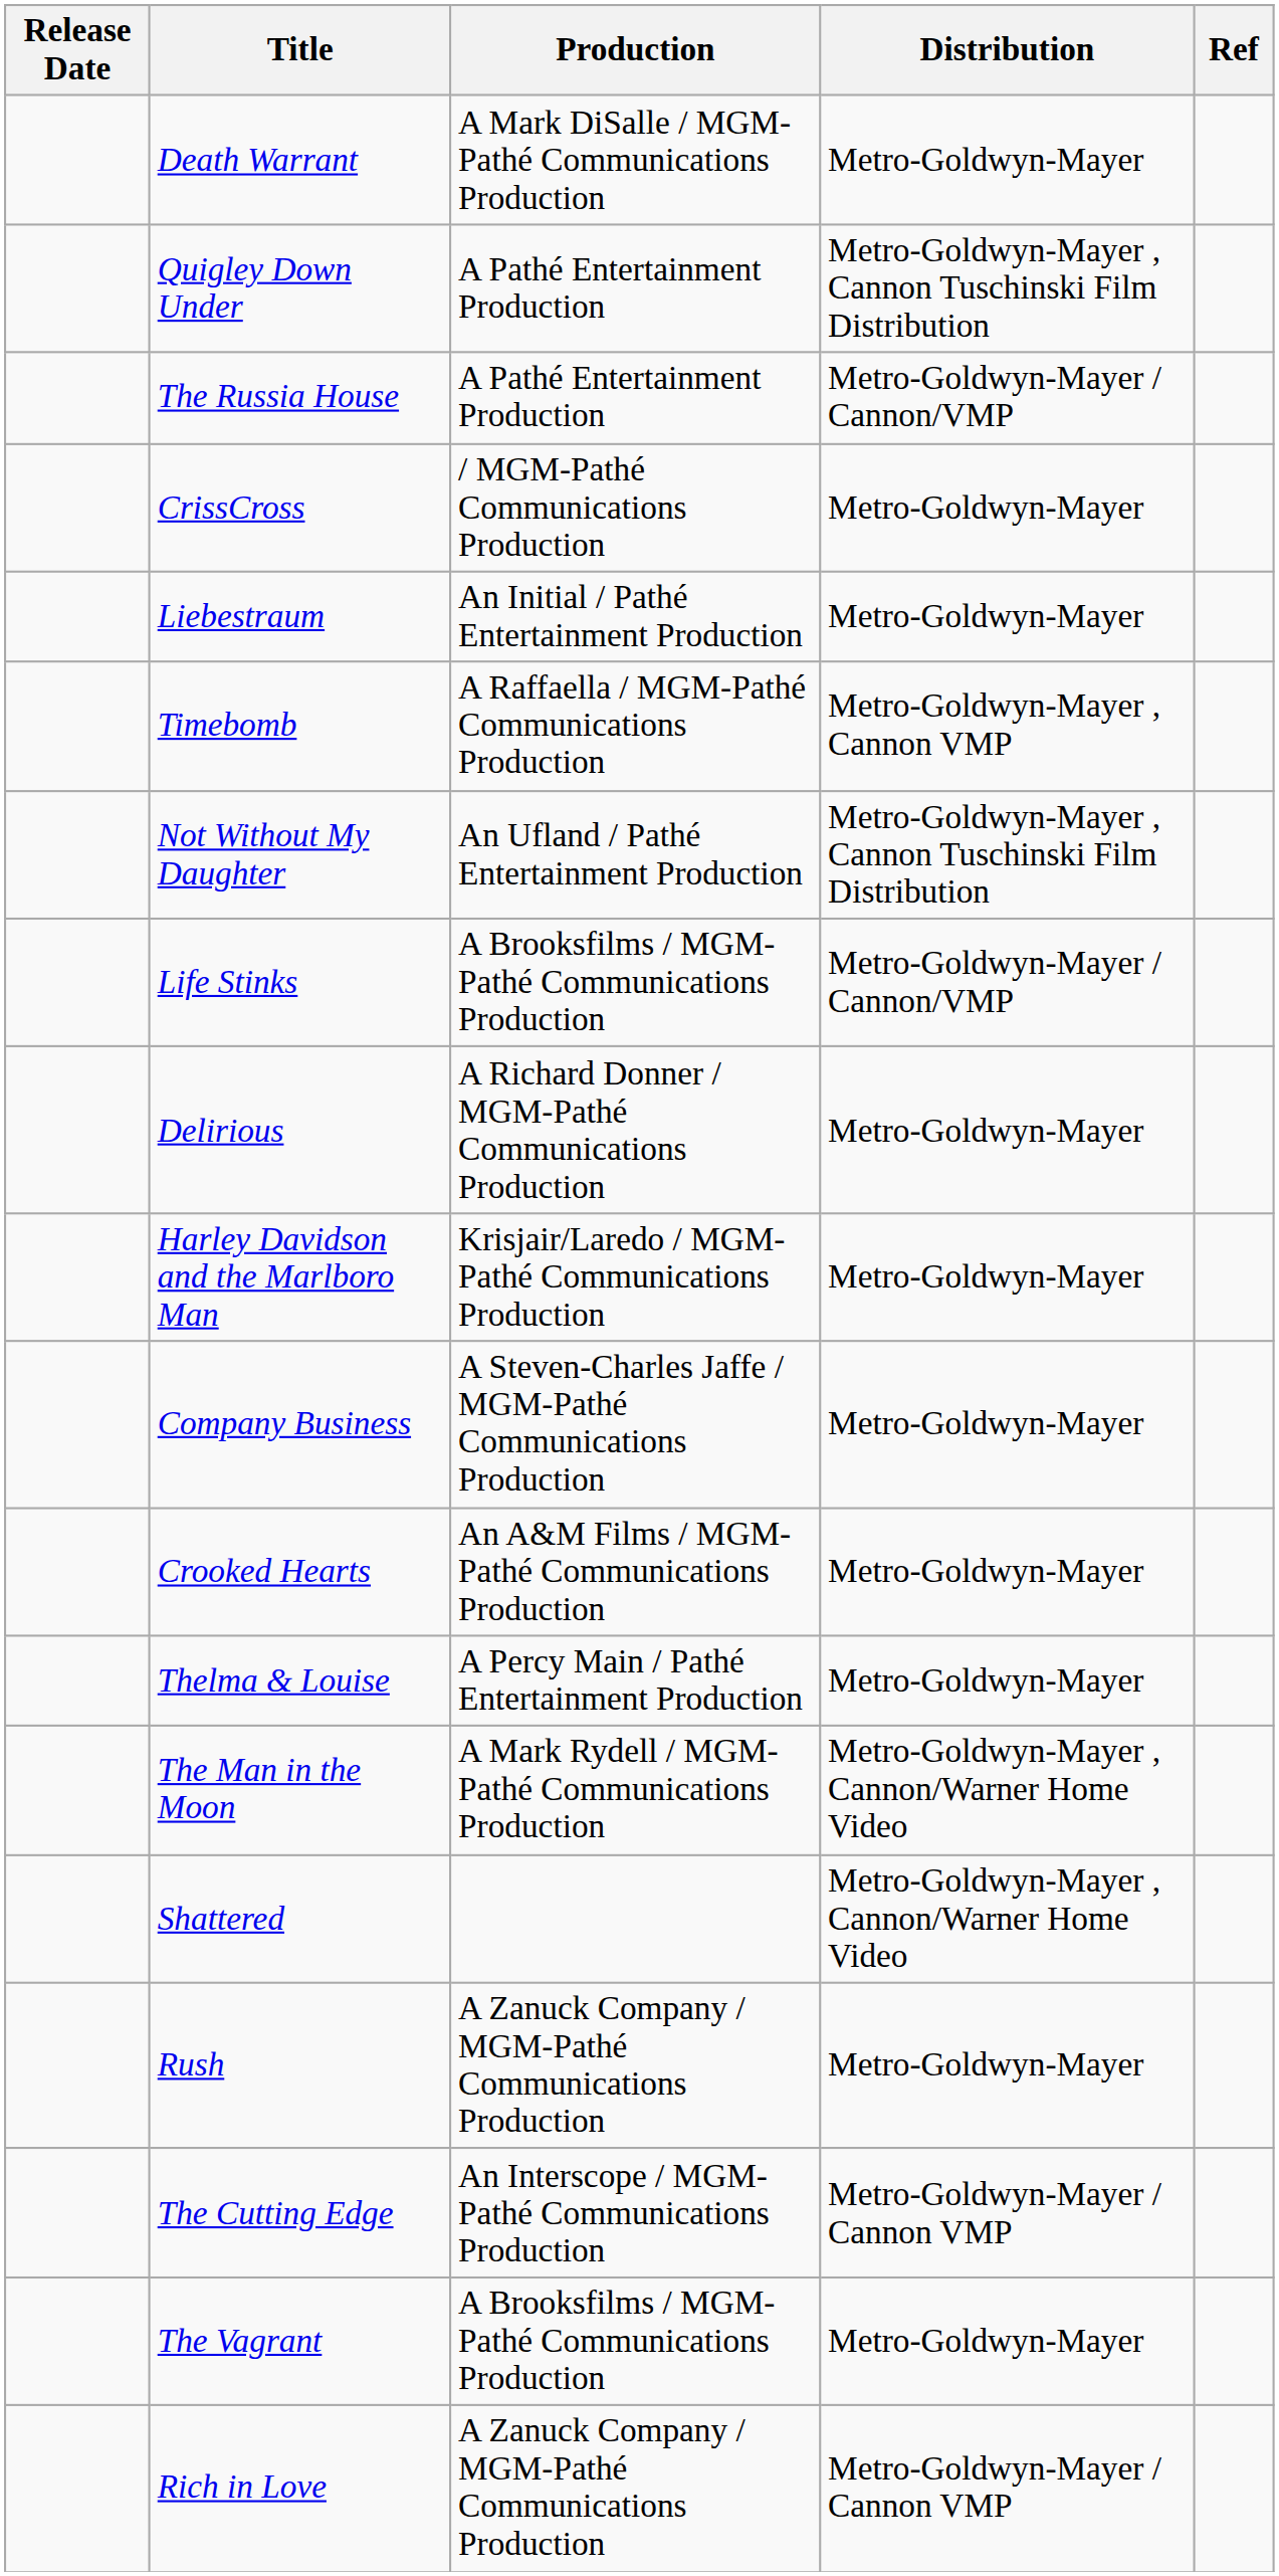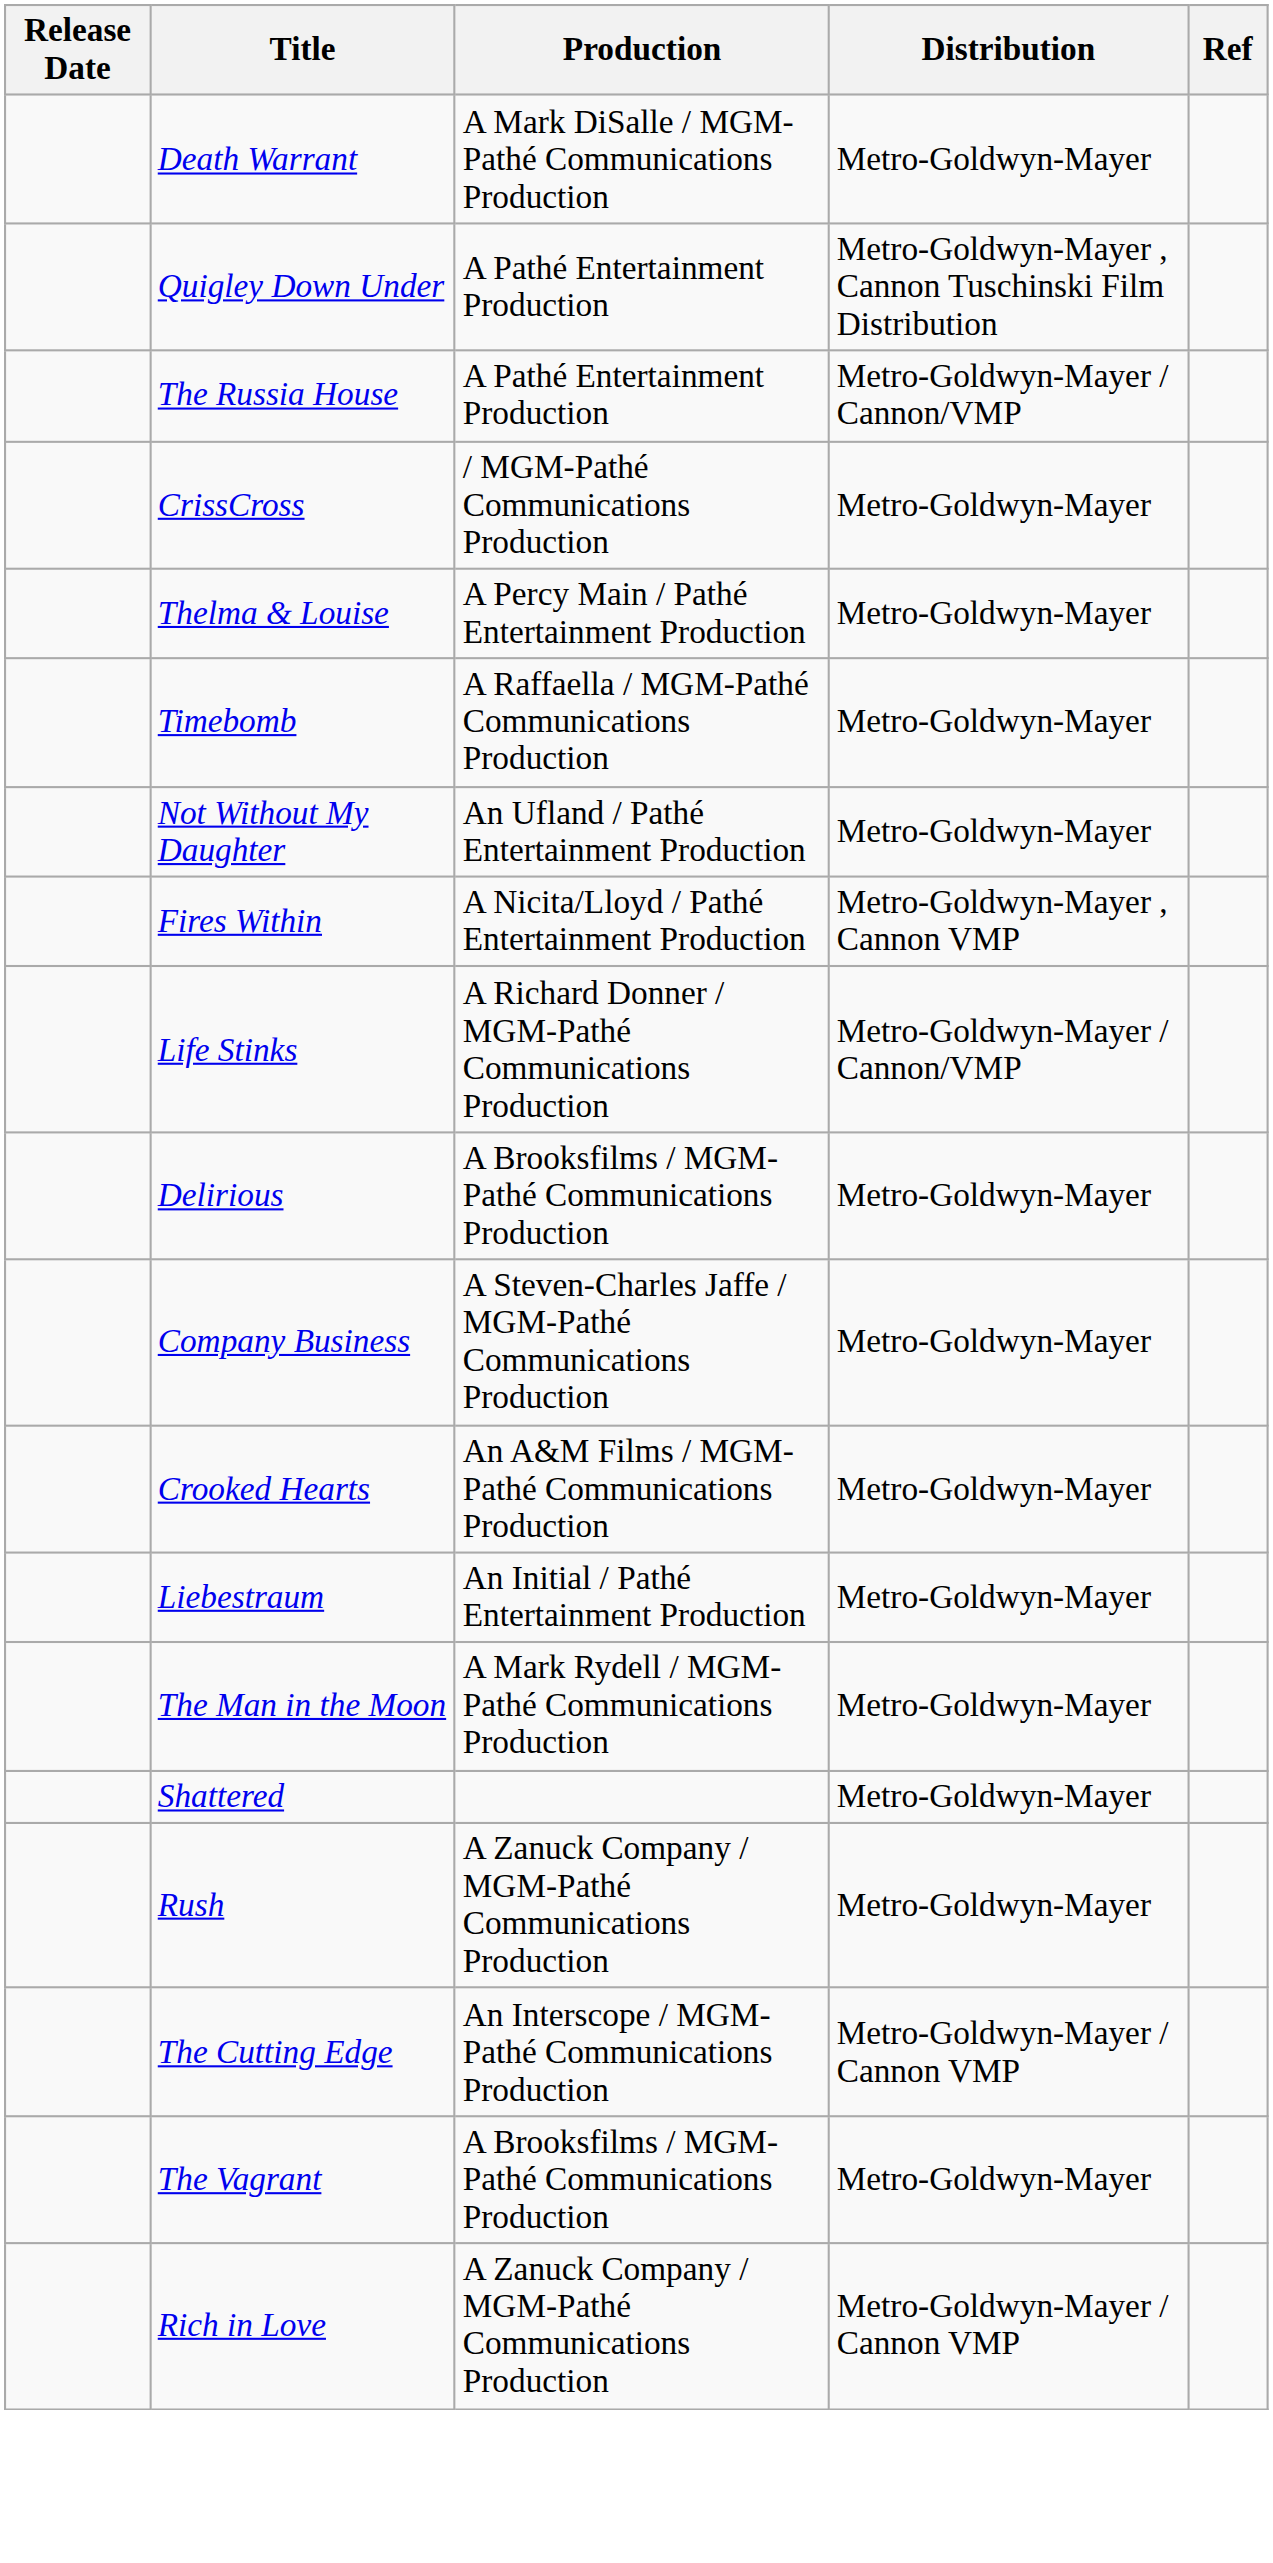rows swapped: Thelma & Louise <-> Liebestraum
Timebomb | Distribution: Metro-Goldwyn-Mayer , Cannon VMP -> Metro-Goldwyn-Mayer
Not Without My Daughter | Distribution: Metro-Goldwyn-Mayer , Cannon Tuschinski Film Distribution -> Metro-Goldwyn-Mayer
+ row: Fires Within | A Nicita/Lloyd / Pathé Entertainment Production | Metro-Goldwyn-Mayer , Cannon VMP
Life Stinks | Production: A Brooksfilms / MGM-Pathé Communications Production -> A Richard Donner / MGM-Pathé Communications Production
Delirious | Production: A Richard Donner / MGM-Pathé Communications Production -> A Brooksfilms / MGM-Pathé Communications Production
- row: Harley Davidson and the Marlboro Man | Krisjair/Laredo / MGM-Pathé Communications Production | Metro-Goldwyn-Mayer
The Man in the Moon | Distribution: Metro-Goldwyn-Mayer , Cannon/Warner Home Video -> Metro-Goldwyn-Mayer
Shattered | Distribution: Metro-Goldwyn-Mayer , Cannon/Warner Home Video -> Metro-Goldwyn-Mayer
